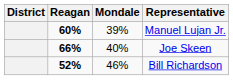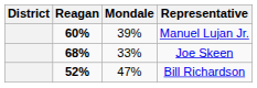Joe Skeen | Reagan: 66% -> 68%
Joe Skeen | Mondale: 40% -> 33%
Bill Richardson | Mondale: 46% -> 47%
